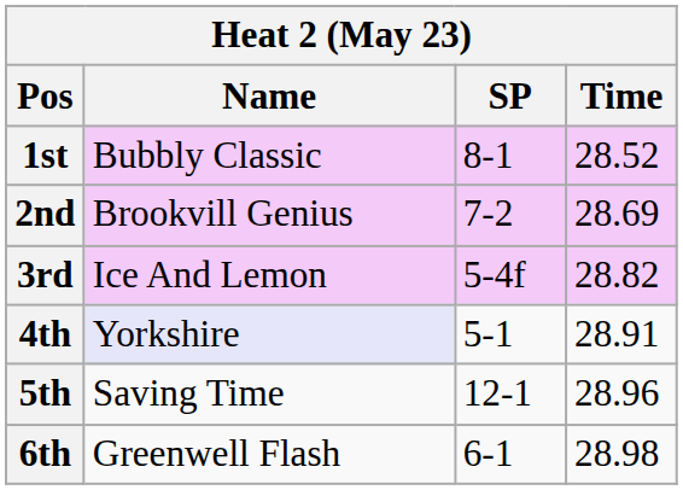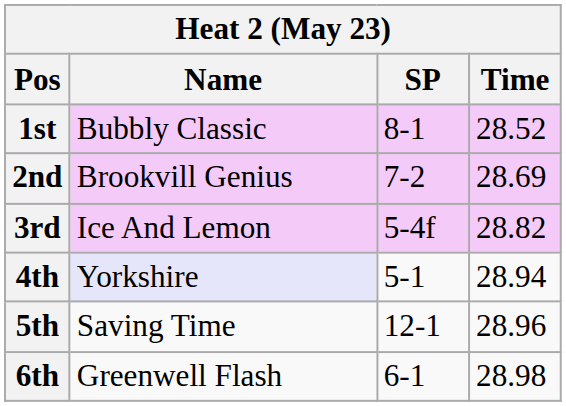4th | Time: 28.91 -> 28.94
